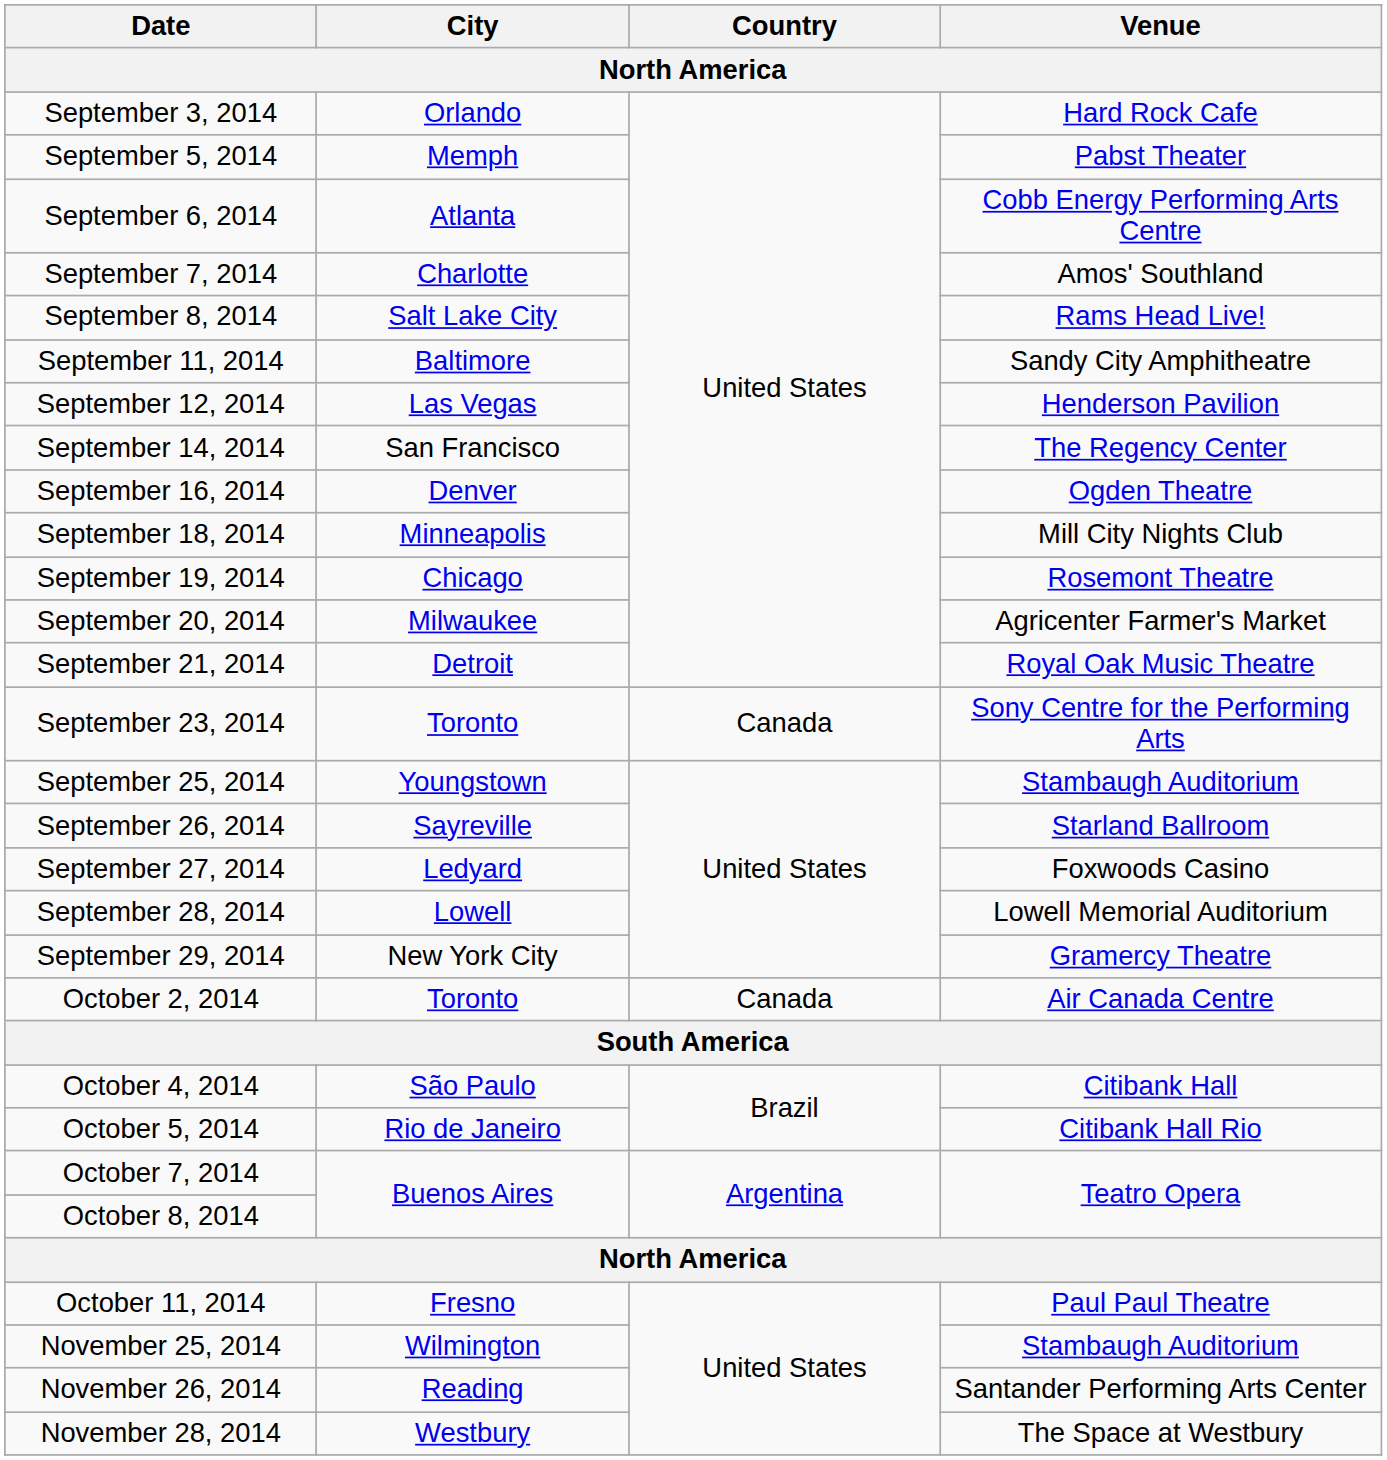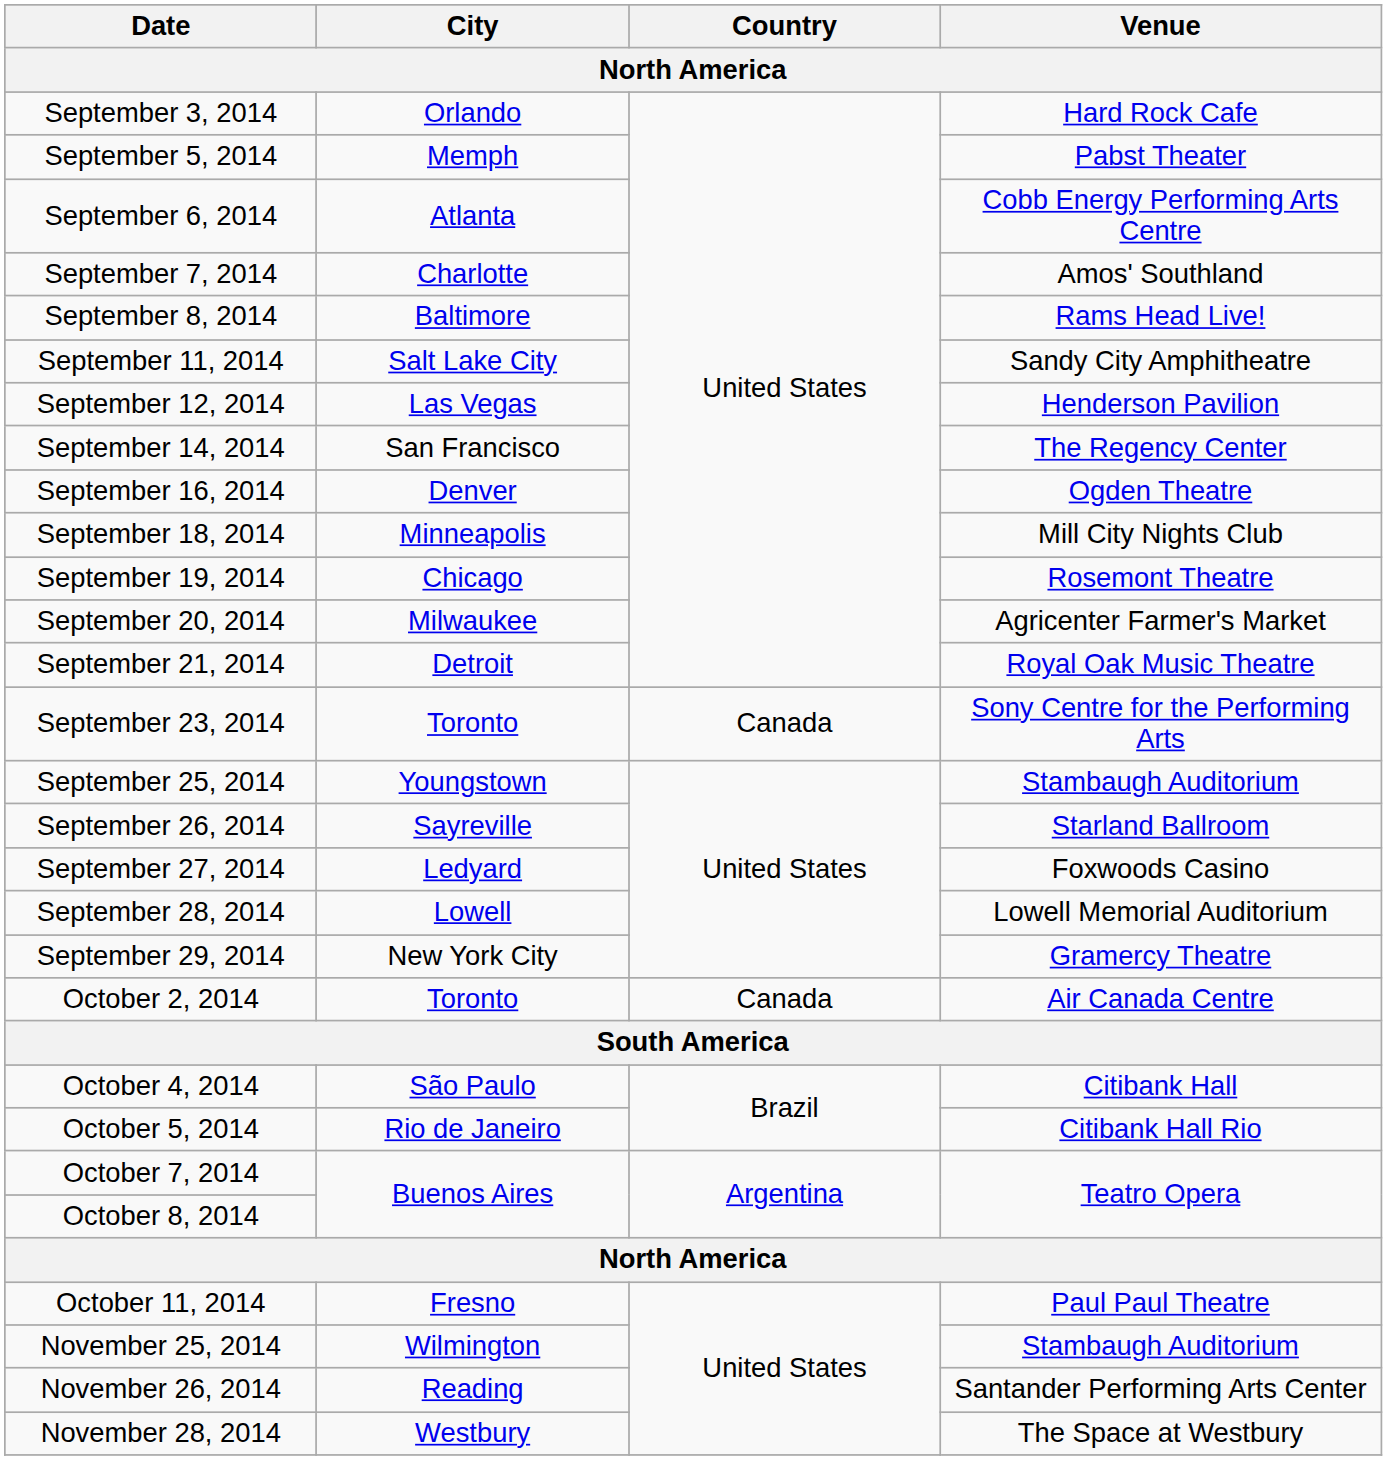September 8, 2014 | City: Salt Lake City -> Baltimore
September 11, 2014 | City: Baltimore -> Salt Lake City
